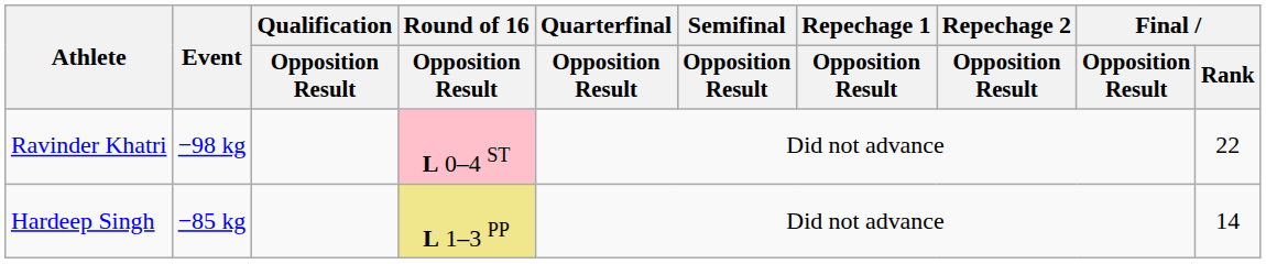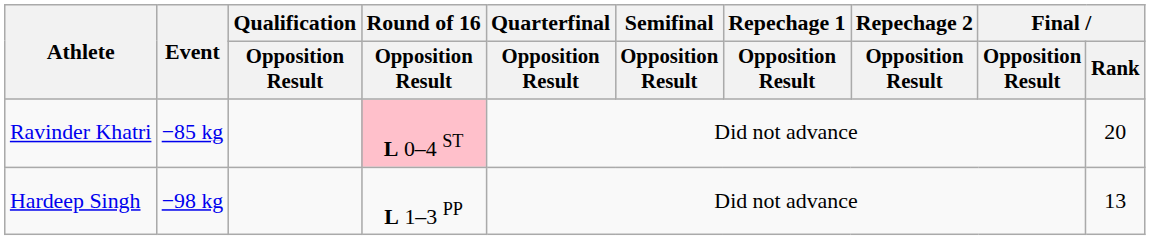Ravinder Khatri | Event: −98 kg -> −85 kg
Ravinder Khatri | Final / Rank: 22 -> 20
Hardeep Singh | Event: −85 kg -> −98 kg
Hardeep Singh | Round of 16 / Opposition Result: khaki background -> no background
Hardeep Singh | Final / Rank: 14 -> 13
